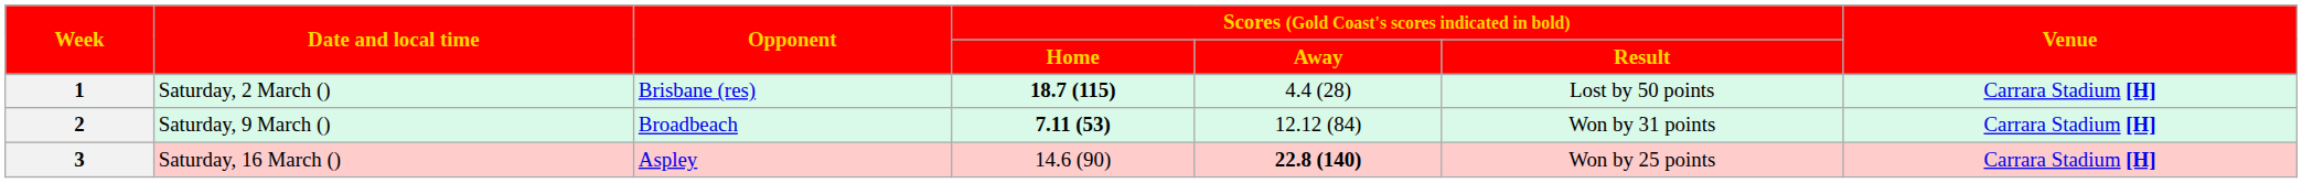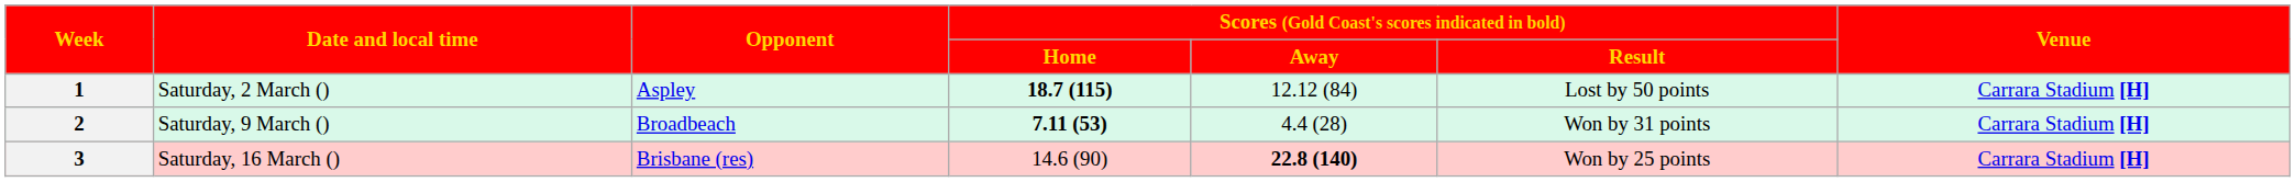1 | Opponent: Brisbane (res) -> Aspley
1 | Scores (Gold Coast's scores indicated in bold) / Away: 4.4 (28) -> 12.12 (84)
2 | Scores (Gold Coast's scores indicated in bold) / Away: 12.12 (84) -> 4.4 (28)
3 | Opponent: Aspley -> Brisbane (res)
